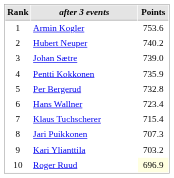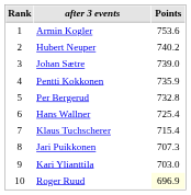Hans Wallner | Points: 723.4 -> 725.4
Kari Ylianttila | Points: 703.2 -> 703.0
